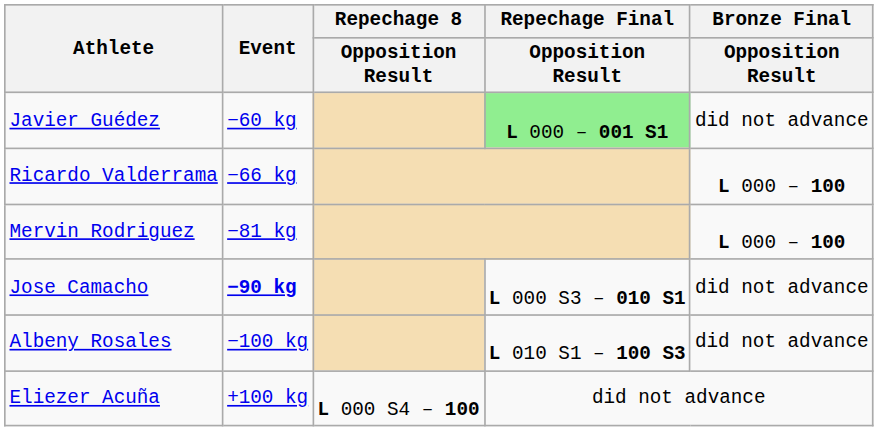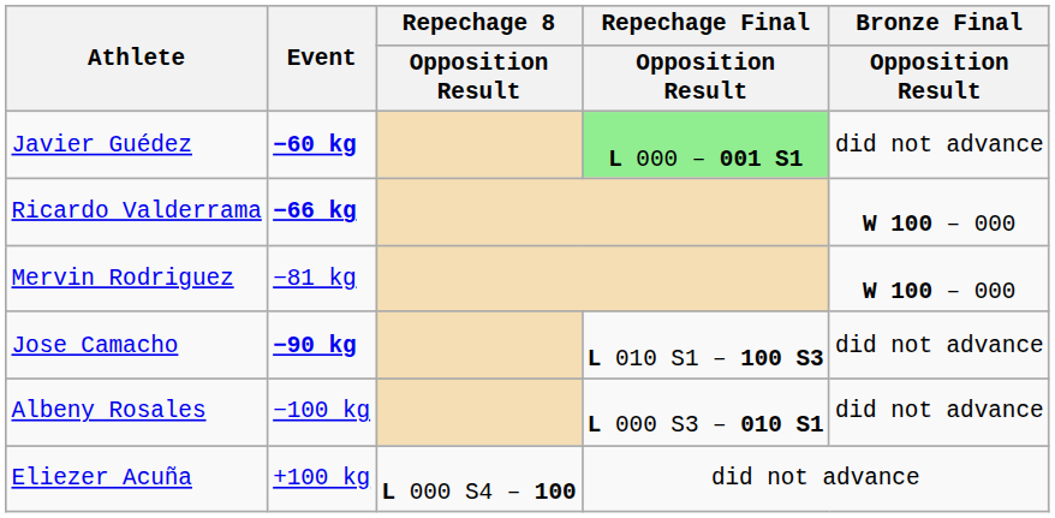Javier Guédez | Event: normal -> bold
Ricardo Valderrama | Event: normal -> bold
Ricardo Valderrama | Bronze Final / Opposition Result: L 000 – 100 -> W 100 – 000
Mervin Rodriguez | Bronze Final / Opposition Result: L 000 – 100 -> W 100 – 000
Jose Camacho | Repechage Final / Opposition Result: L 000 S3 – 010 S1 -> L 010 S1 – 100 S3
Albeny Rosales | Repechage Final / Opposition Result: L 010 S1 – 100 S3 -> L 000 S3 – 010 S1
